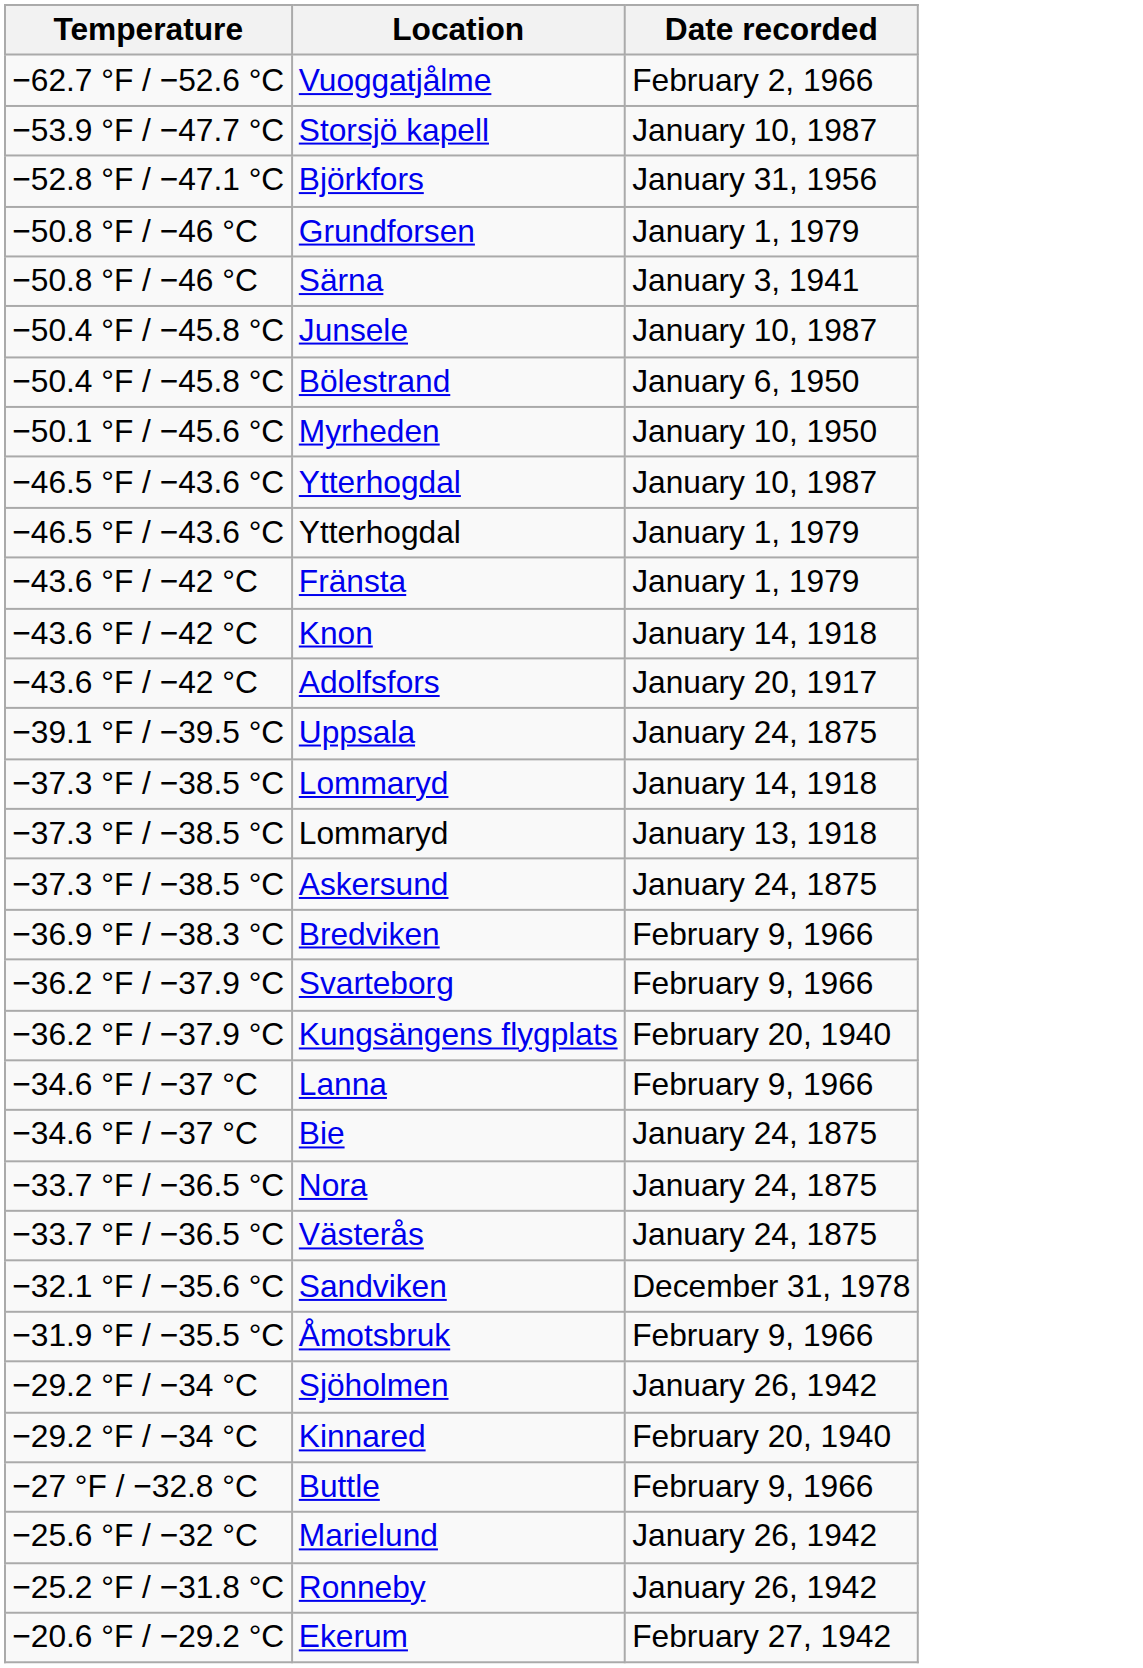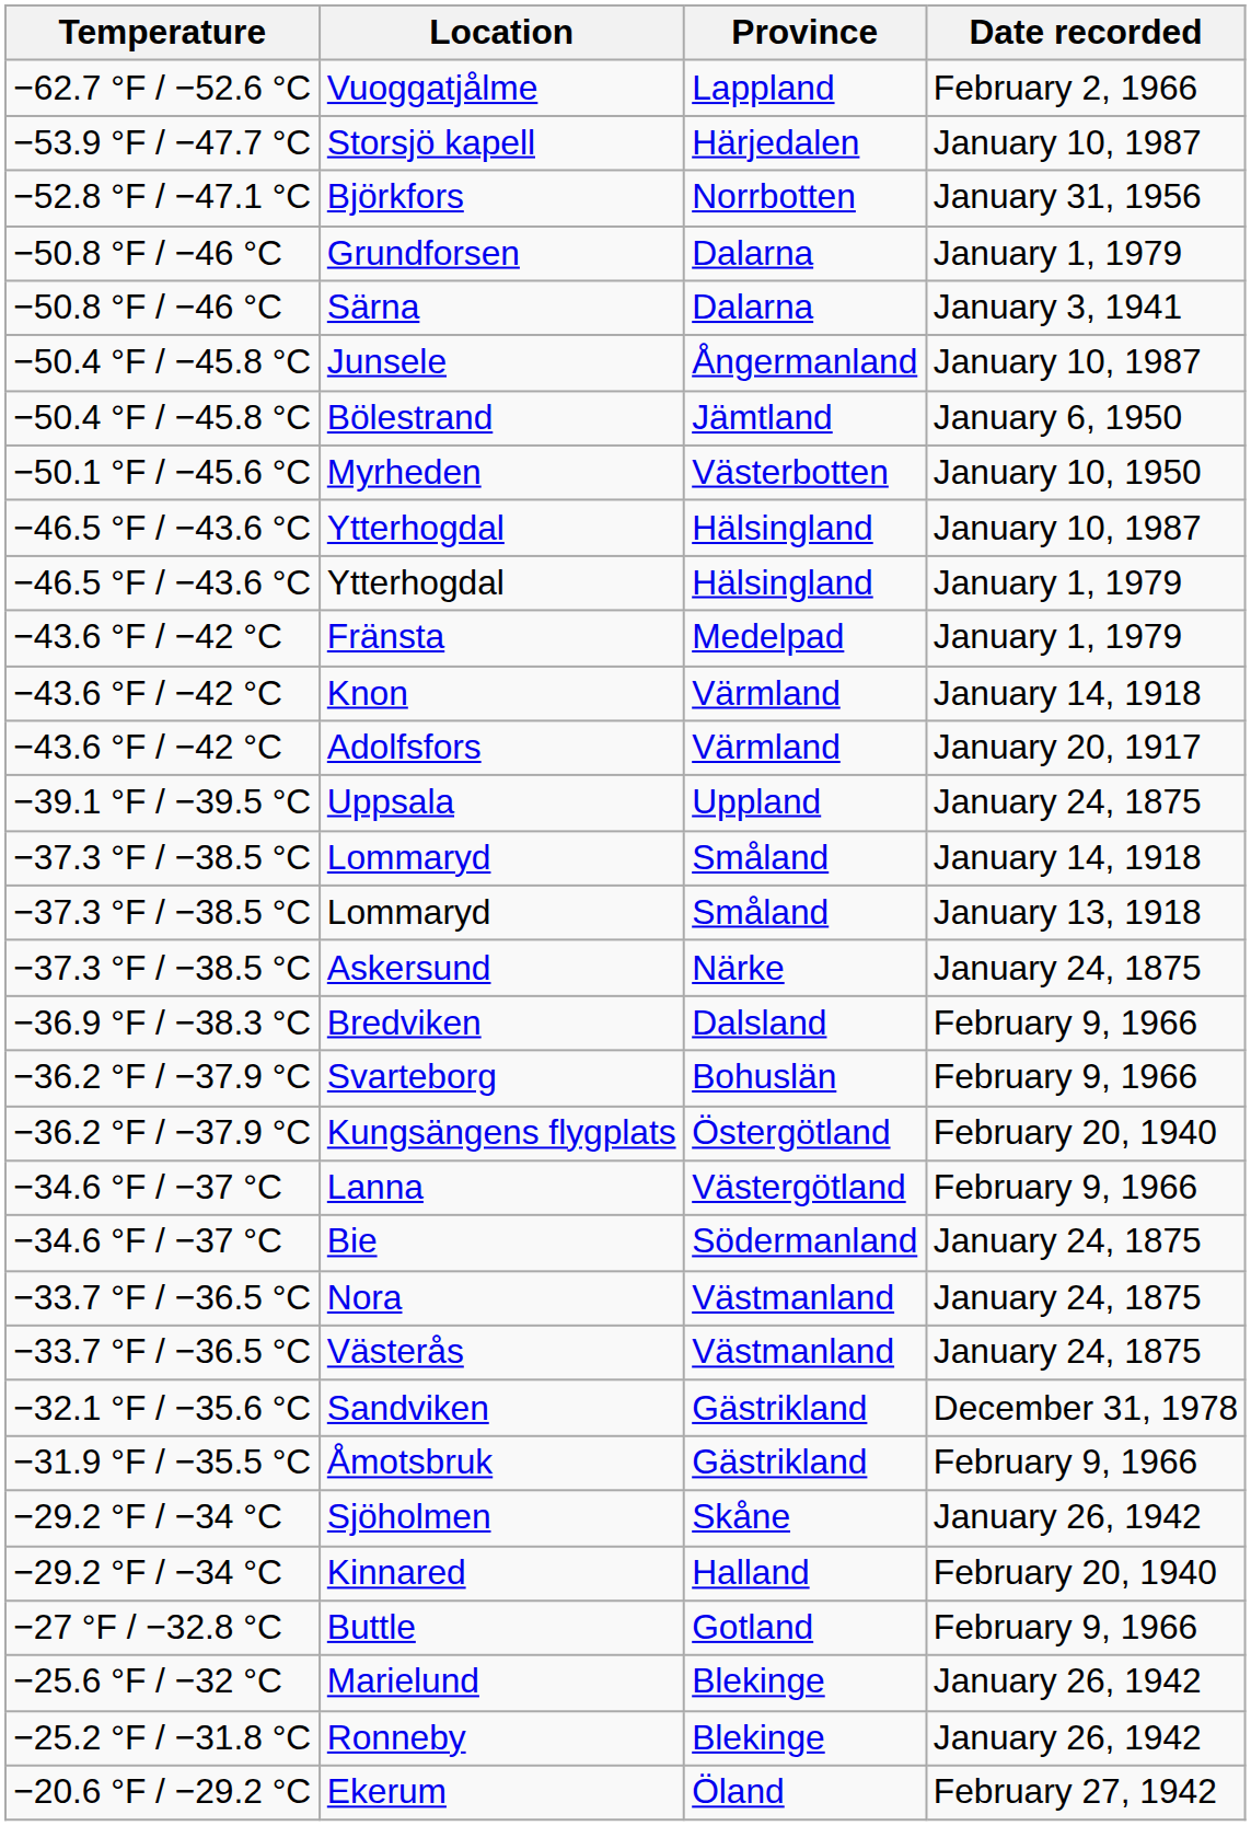+ column: Province | Lappland | Härjedalen | Norrbotten | Dalarna | Dalarna | Ångermanland | Jämtland | Västerbotten | Hälsingland | Hälsingland | Medelpad | Värmland | Värmland | Uppland | Småland | Småland | Närke | Dalsland | Bohuslän | Östergötland | Västergötland | Södermanland | Västmanland | Västmanland | Gästrikland | Gästrikland | Skåne | Halland | Gotland | Blekinge | Blekinge | Öland
